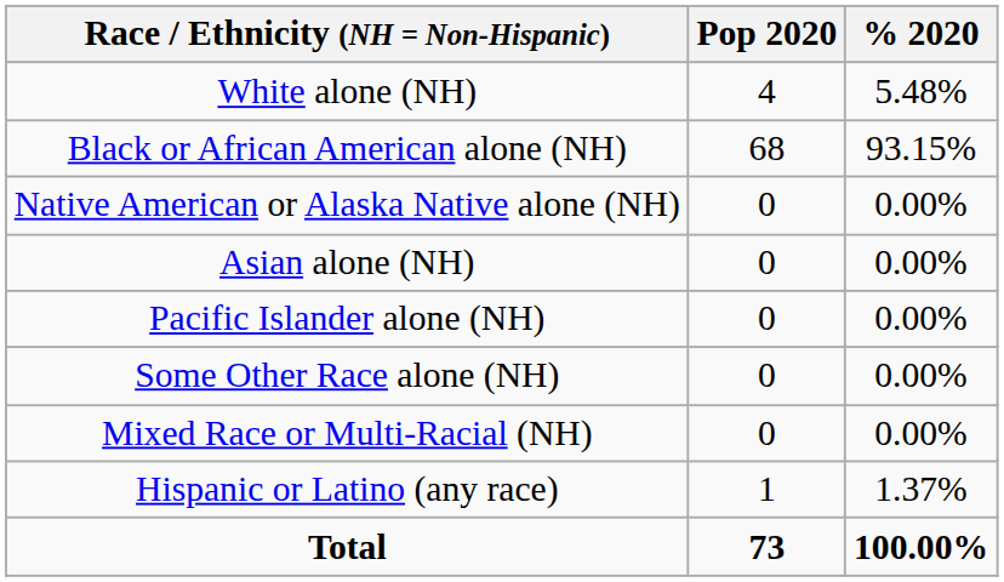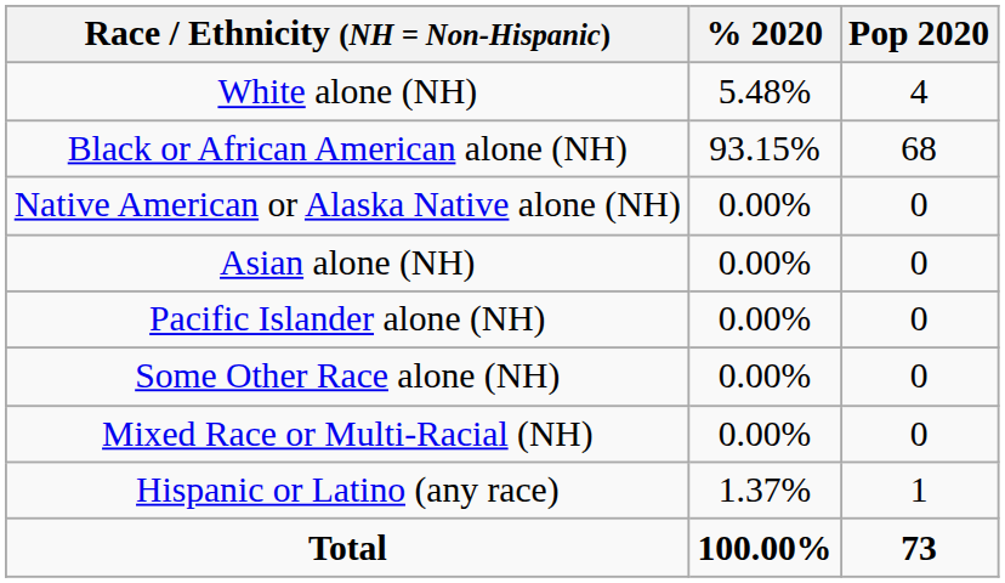columns swapped: Pop 2020 <-> % 2020
